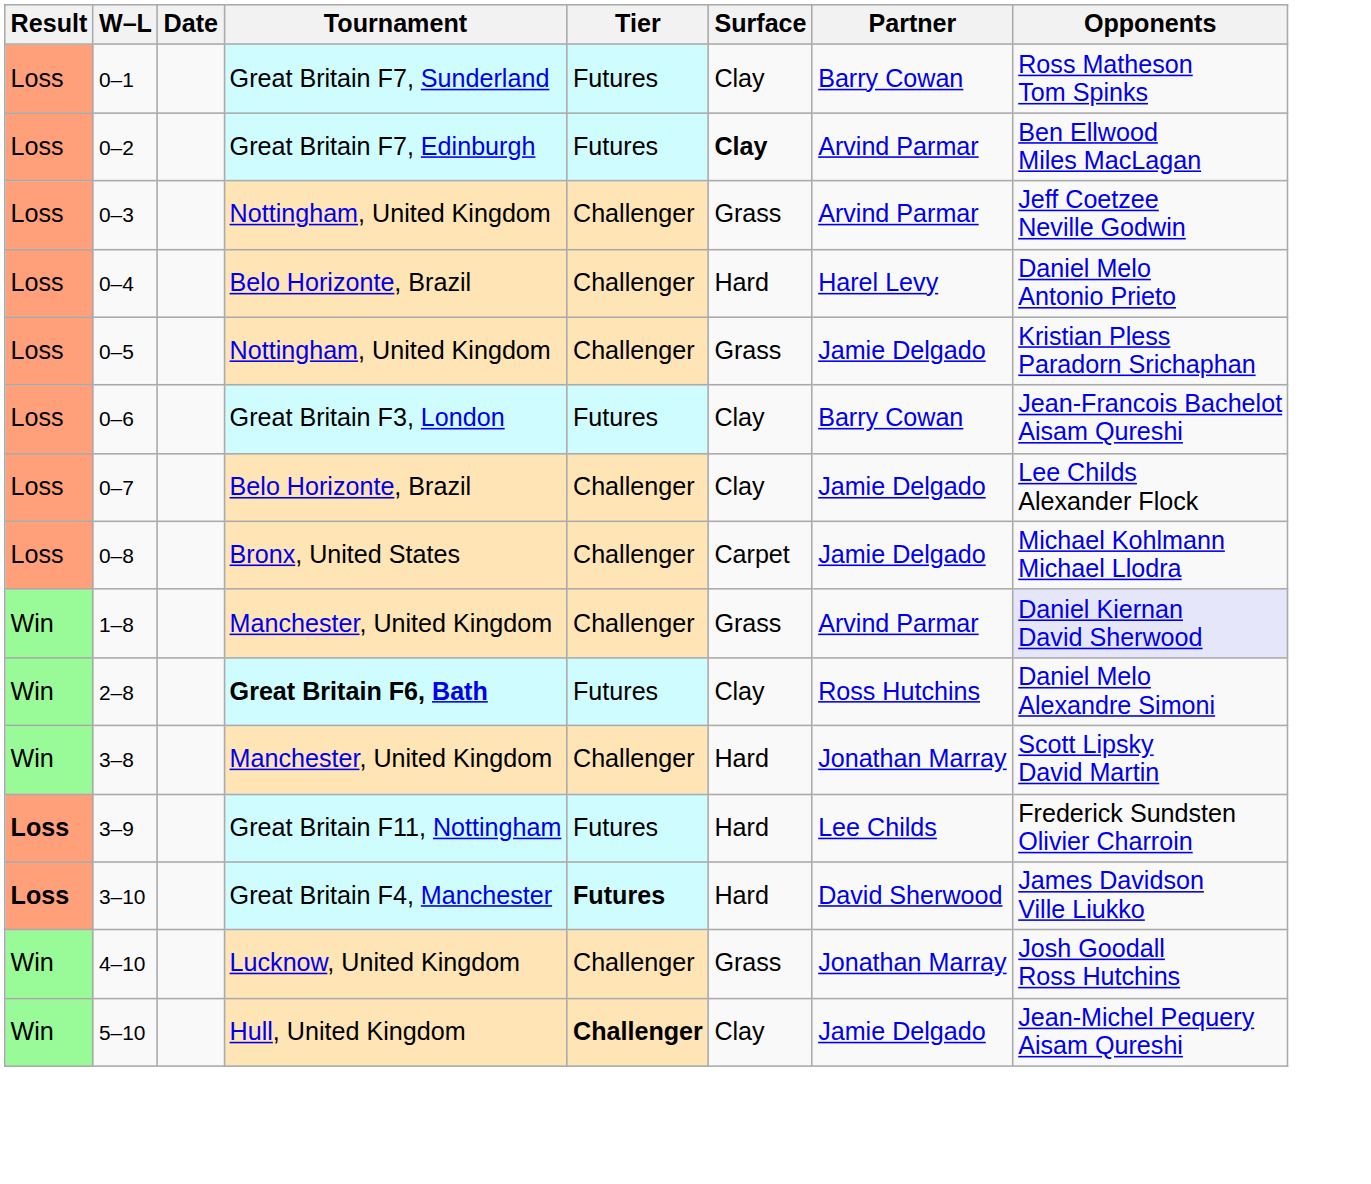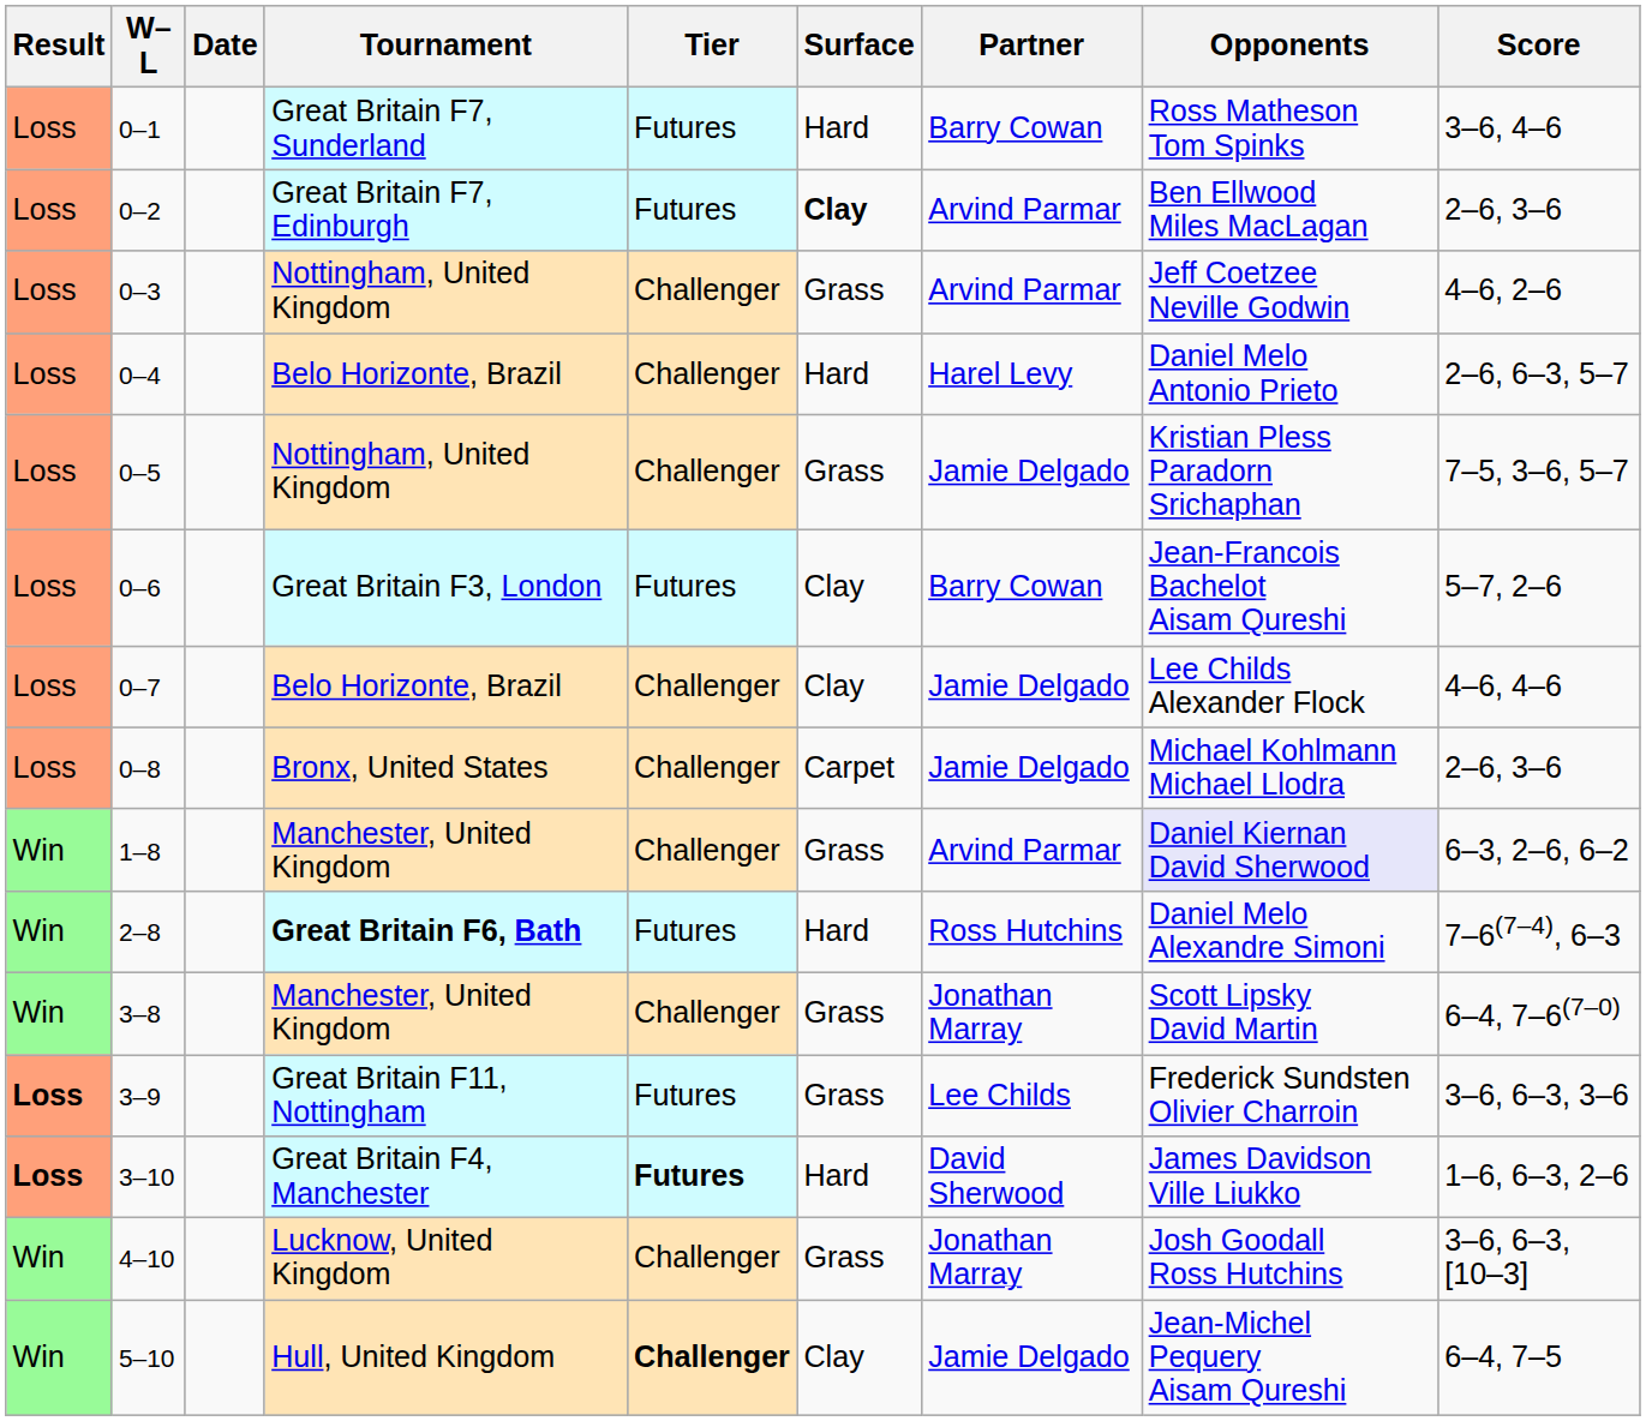+ column: Score | 3–6, 4–6 | 2–6, 3–6 | 4–6, 2–6 | 2–6, 6–3, 5–7 | 7–5, 3–6, 5–7 | 5–7, 2–6 | 4–6, 4–6 | 2–6, 3–6 | 6–3, 2–6, 6–2 | 7–6(7–4), 6–3 | 6–4, 7–6(7–0) | 3–6, 6–3, 3–6 | 1–6, 6–3, 2–6 | 3–6, 6–3, [10–3] | 6–4, 7–5
0–1 | Surface: Clay -> Hard
2–8 | Surface: Clay -> Hard
3–8 | Surface: Hard -> Grass
3–9 | Surface: Hard -> Grass
